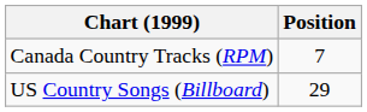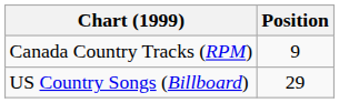Canada Country Tracks (RPM) | Position: 7 -> 9
